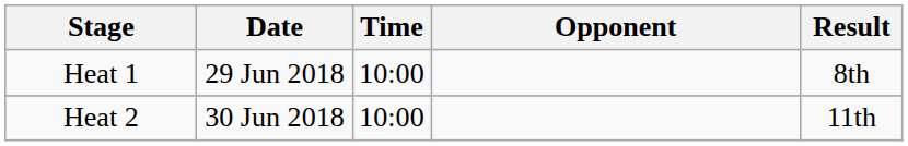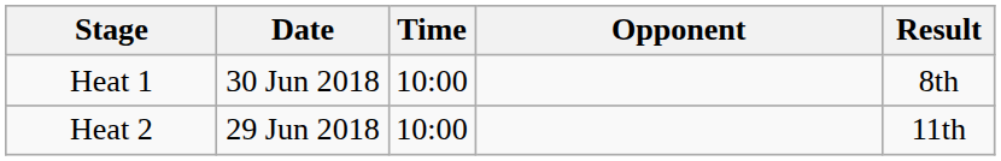Heat 1 | Date: 29 Jun 2018 -> 30 Jun 2018
Heat 2 | Date: 30 Jun 2018 -> 29 Jun 2018
